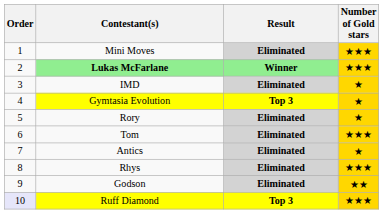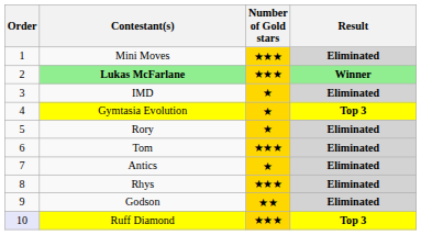columns swapped: Number of Gold stars <-> Result
